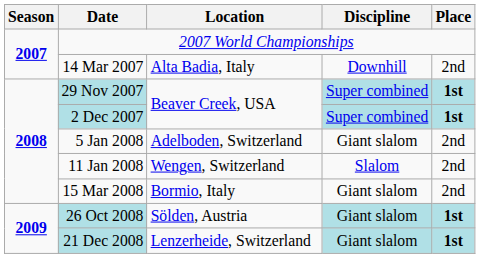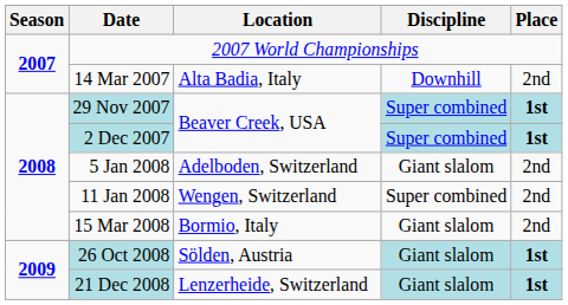11 Jan 2008 | Discipline: Slalom -> Super combined
